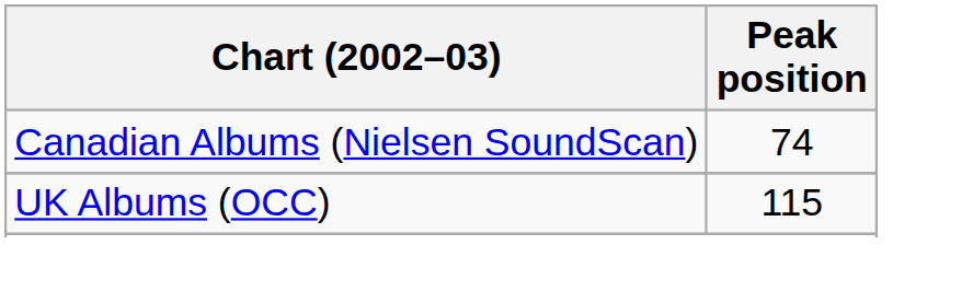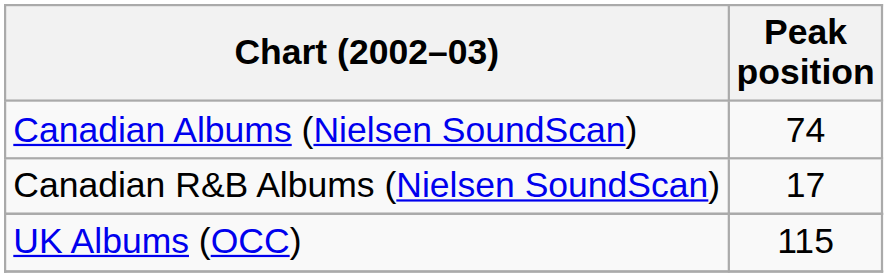+ row: Canadian R&B Albums (Nielsen SoundScan) | 17
